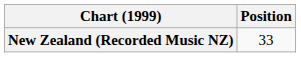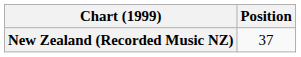New Zealand (Recorded Music NZ) | Position: 33 -> 37
